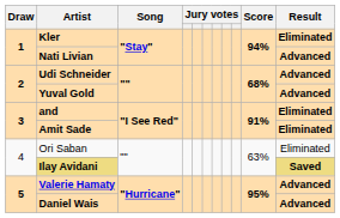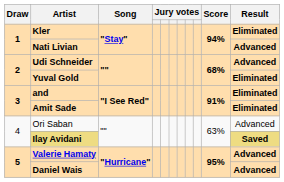Yuval Gold | Result: Advanced -> Eliminated
Ori Saban | Result: Eliminated -> Advanced
